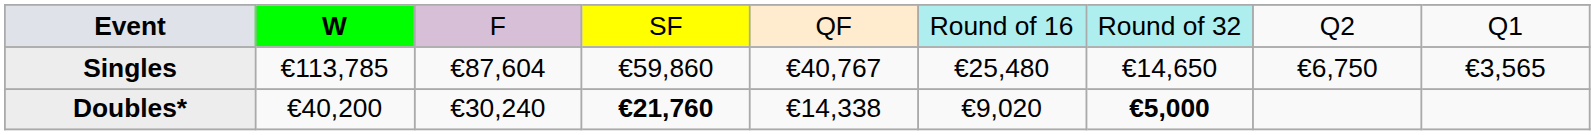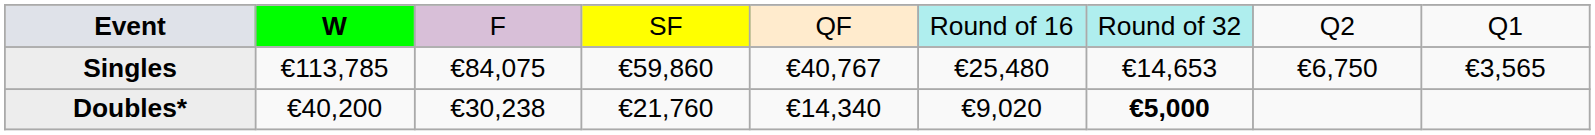Singles | column 3: €87,604 -> €84,075
Singles | column 7: €14,650 -> €14,653
Doubles* | column 3: €30,240 -> €30,238
Doubles* | column 4: bold -> normal
Doubles* | column 5: €14,338 -> €14,340
